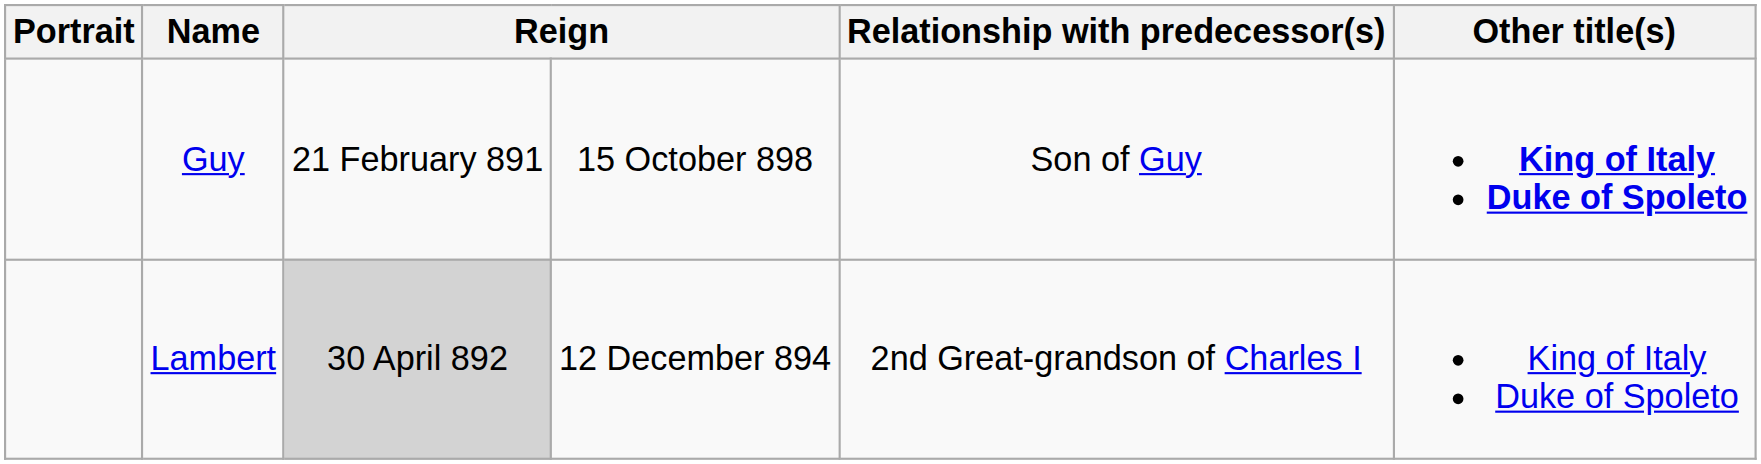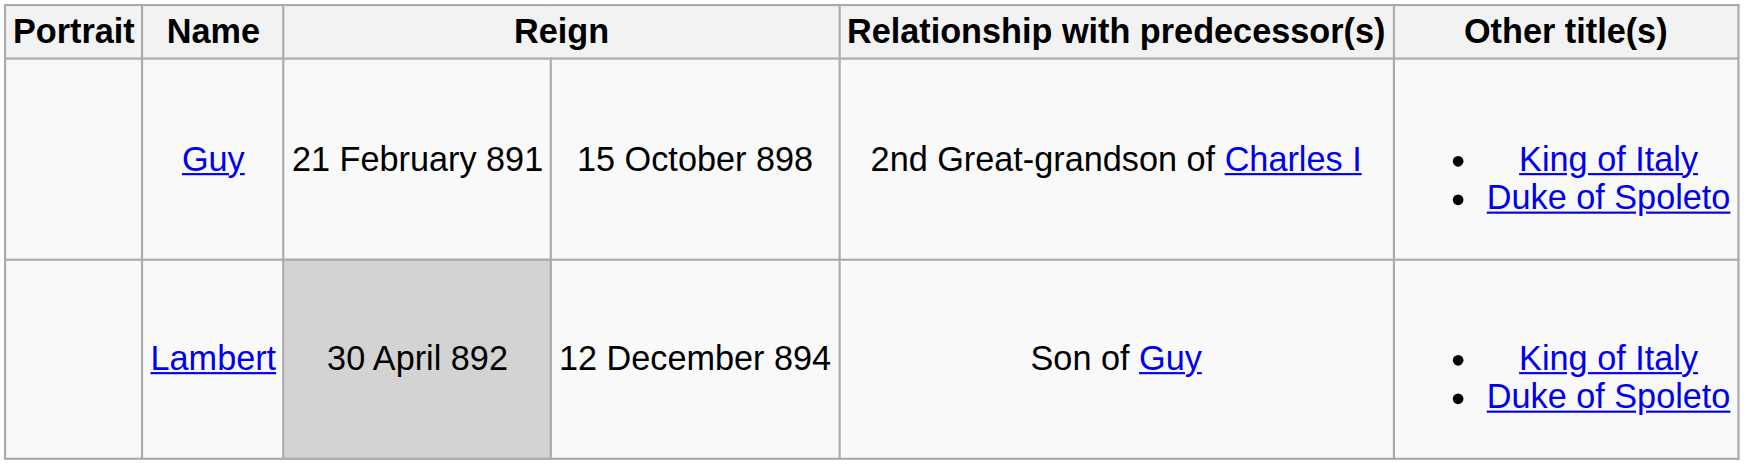Guy | Relationship with predecessor(s): Son of Guy -> 2nd Great-grandson of Charles I
Guy | Other title(s): bold -> normal
Lambert | Relationship with predecessor(s): 2nd Great-grandson of Charles I -> Son of Guy
